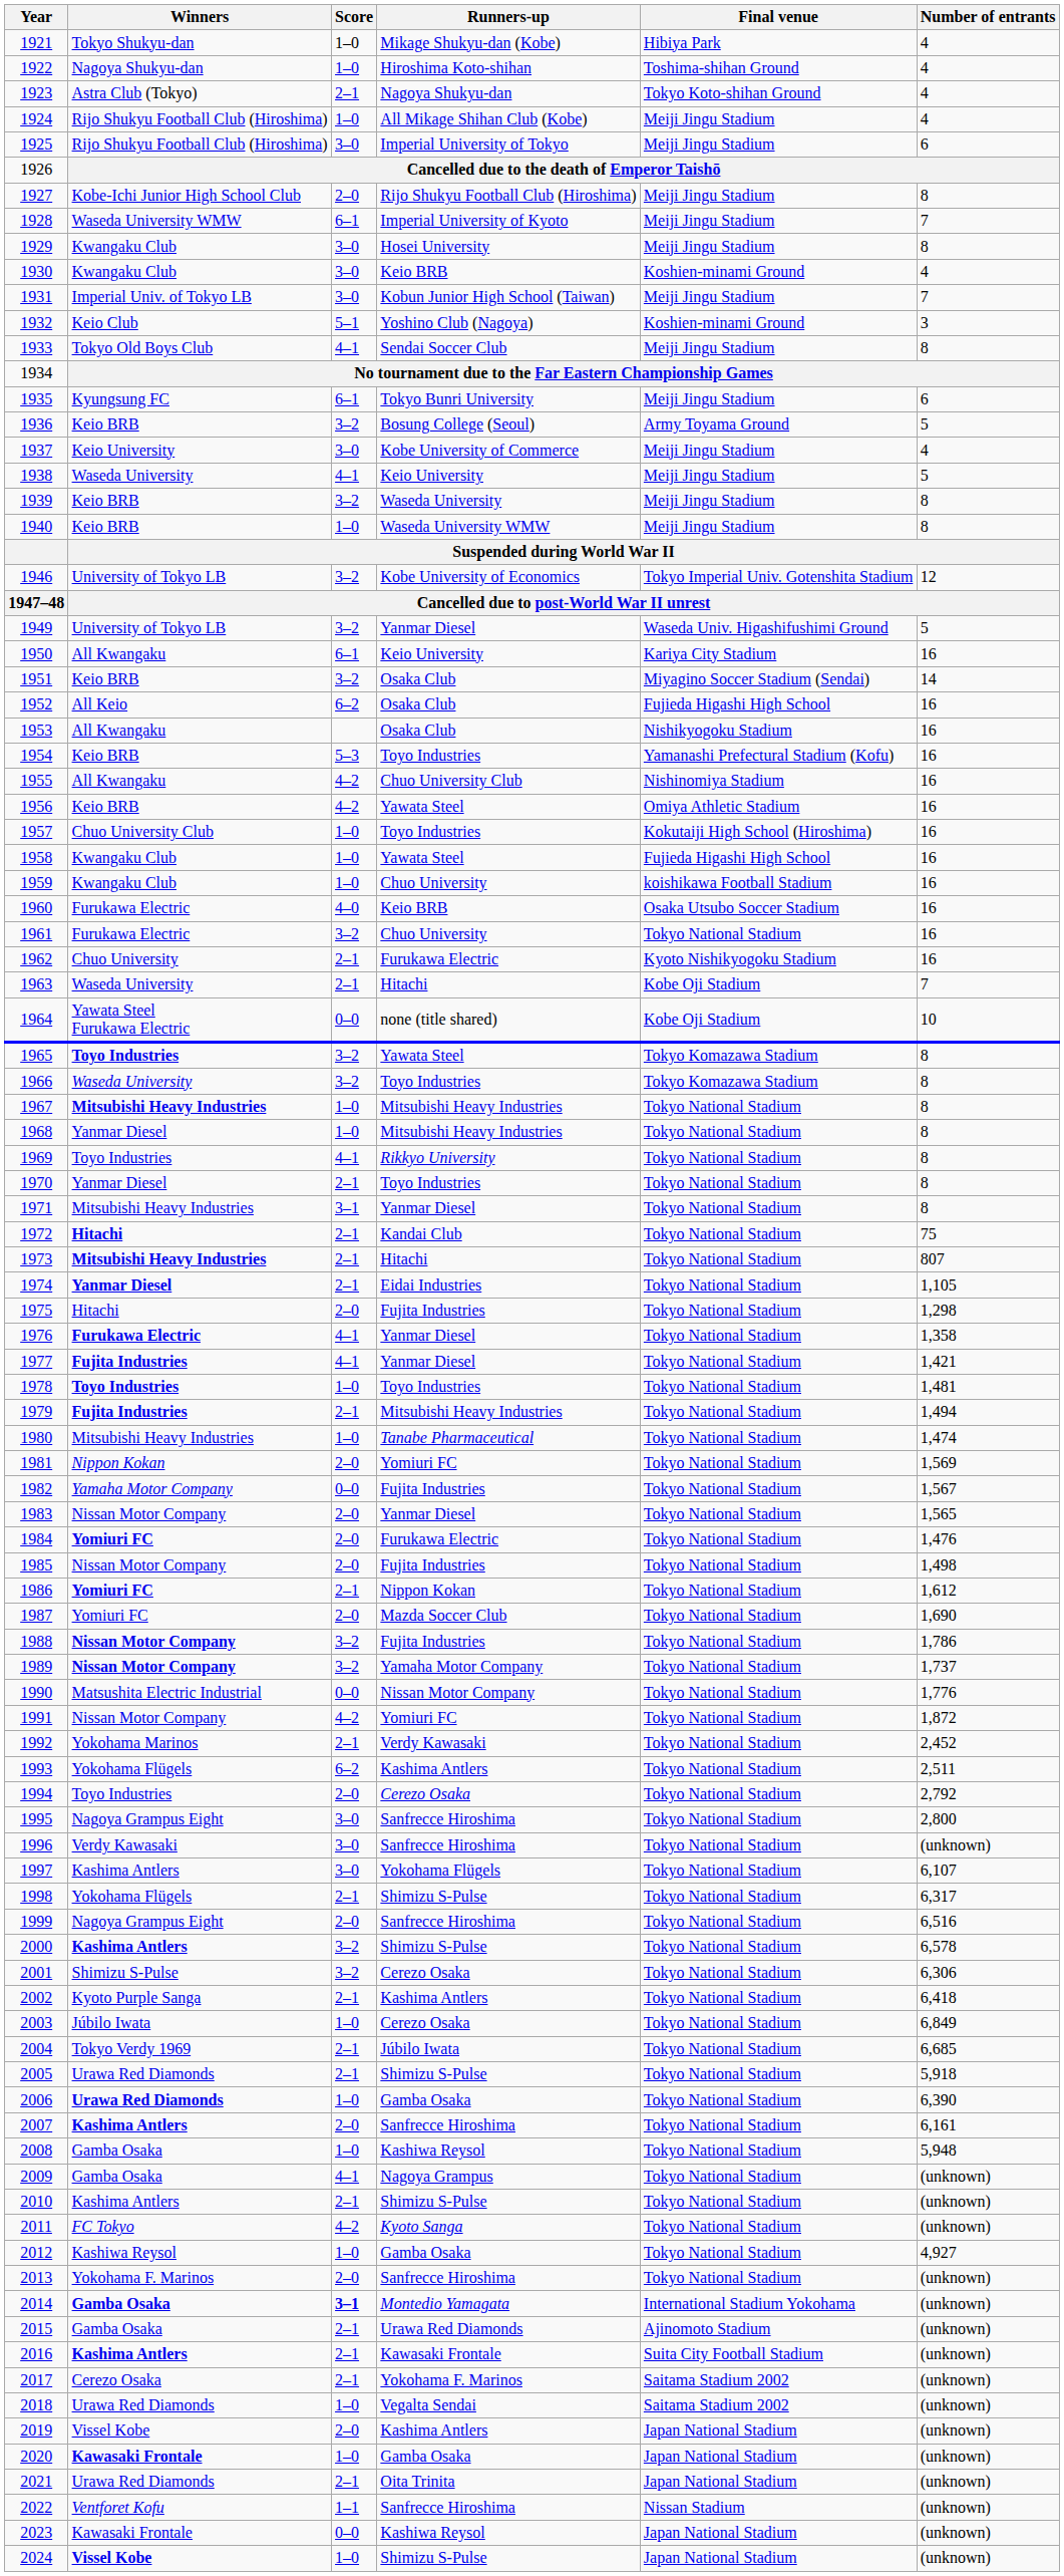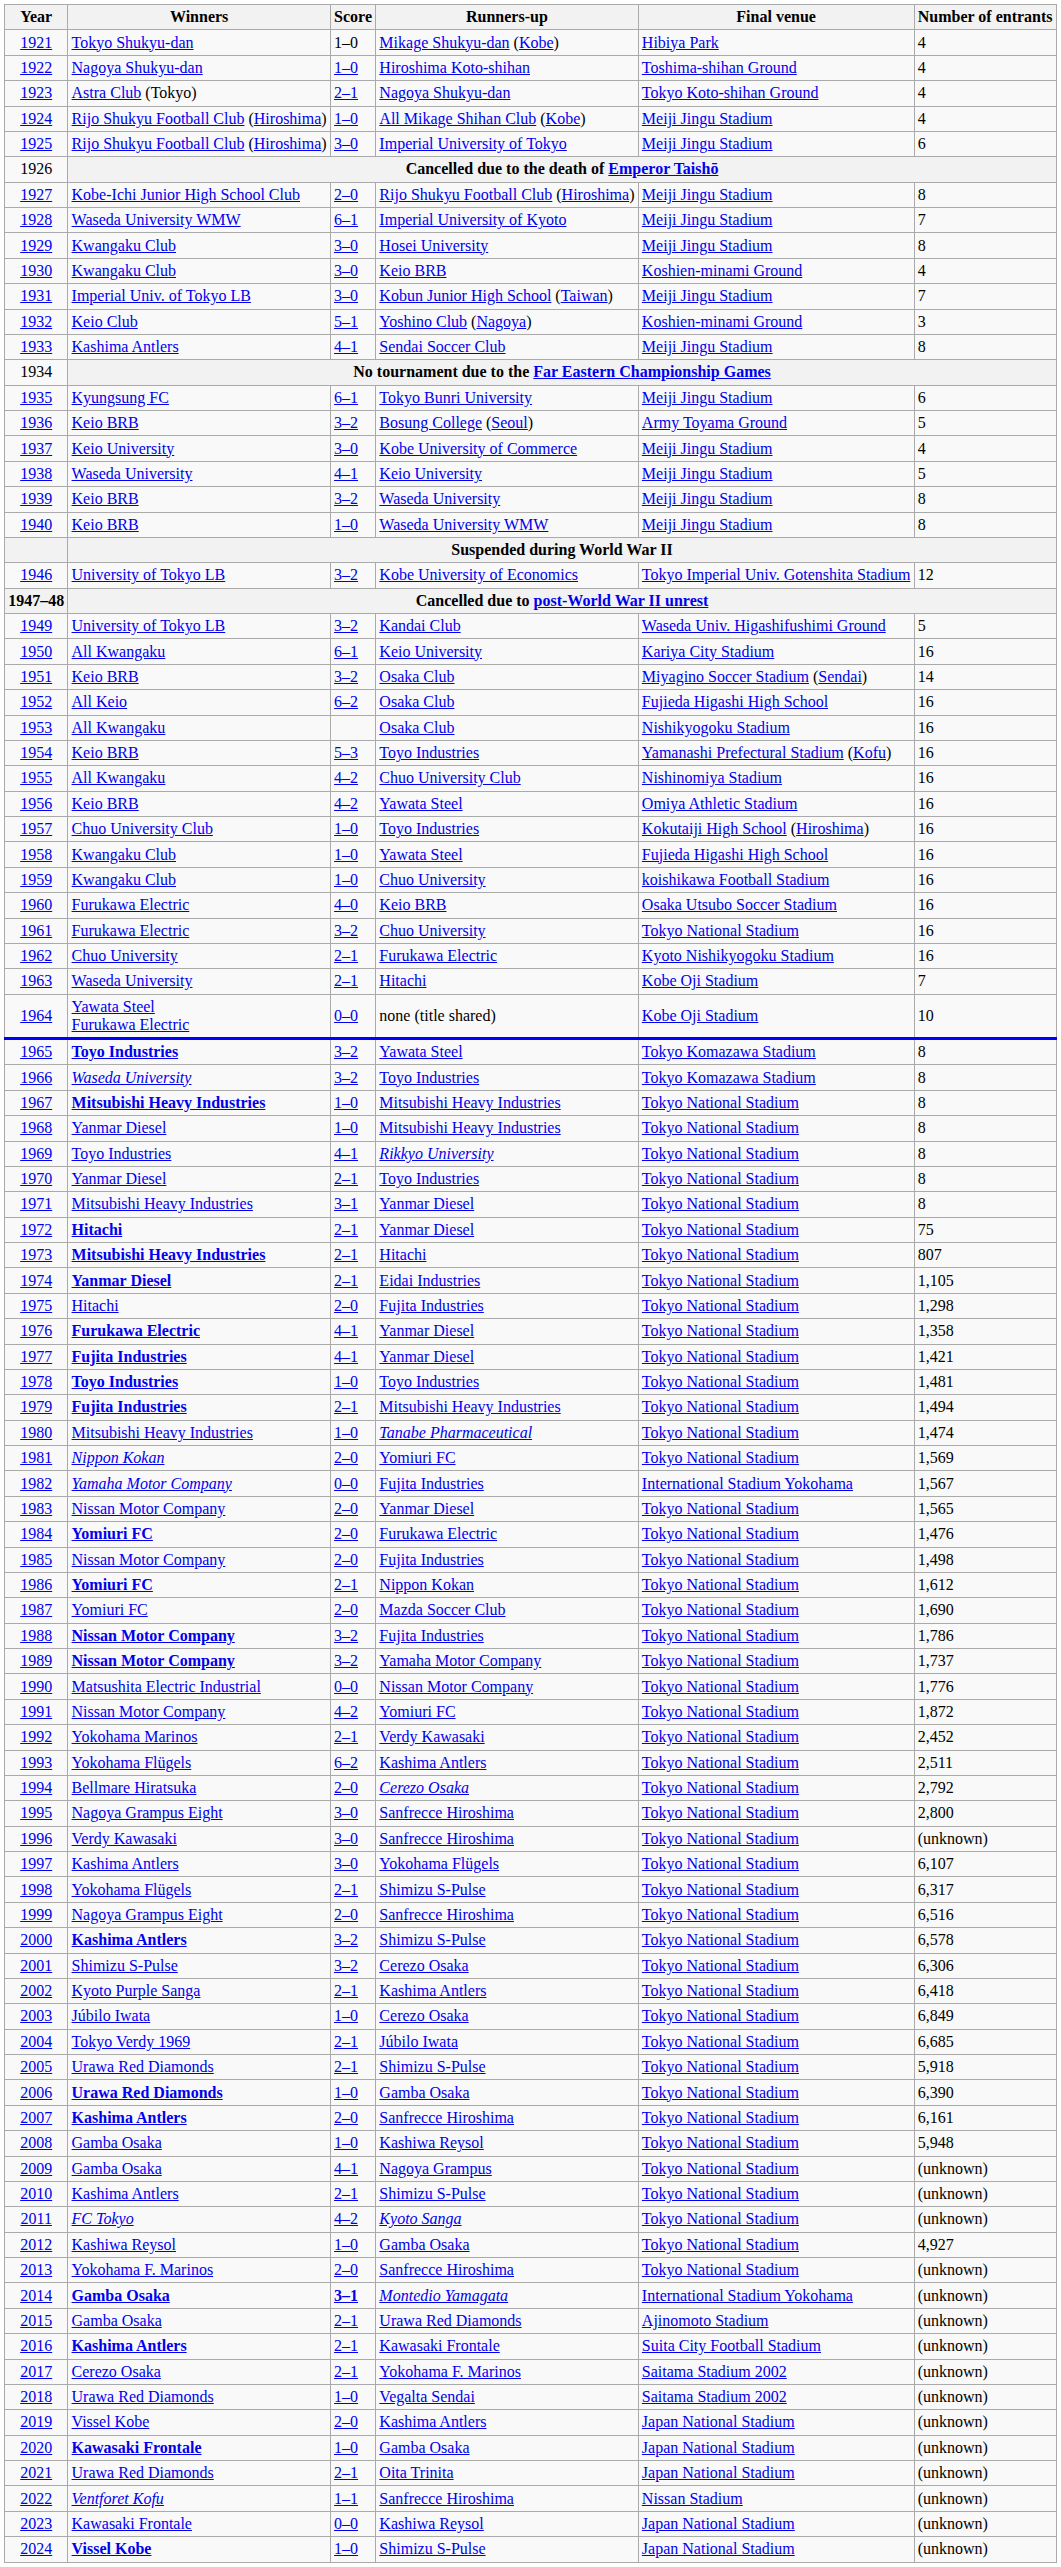1933 | Winners: Tokyo Old Boys Club -> Kashima Antlers
1949 | Runners-up: Yanmar Diesel -> Kandai Club
1972 | Runners-up: Kandai Club -> Yanmar Diesel
1982 | Final venue: Tokyo National Stadium -> International Stadium Yokohama
1994 | Winners: Toyo Industries -> Bellmare Hiratsuka
